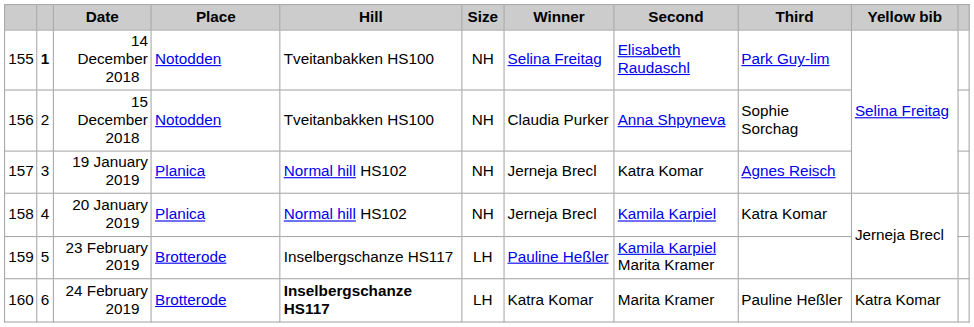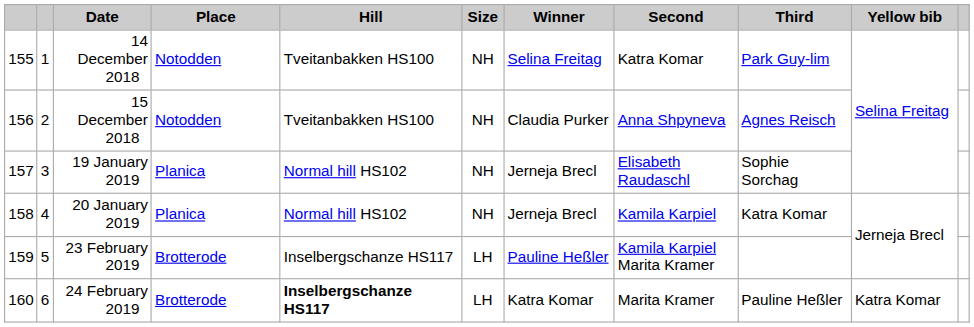14 December 2018 | column 2: bold -> normal
14 December 2018 | Second: Elisabeth Raudaschl -> Katra Komar
15 December 2018 | Third: Sophie Sorchag -> Agnes Reisch
19 January 2019 | Second: Katra Komar -> Elisabeth Raudaschl
19 January 2019 | Third: Agnes Reisch -> Sophie Sorchag
